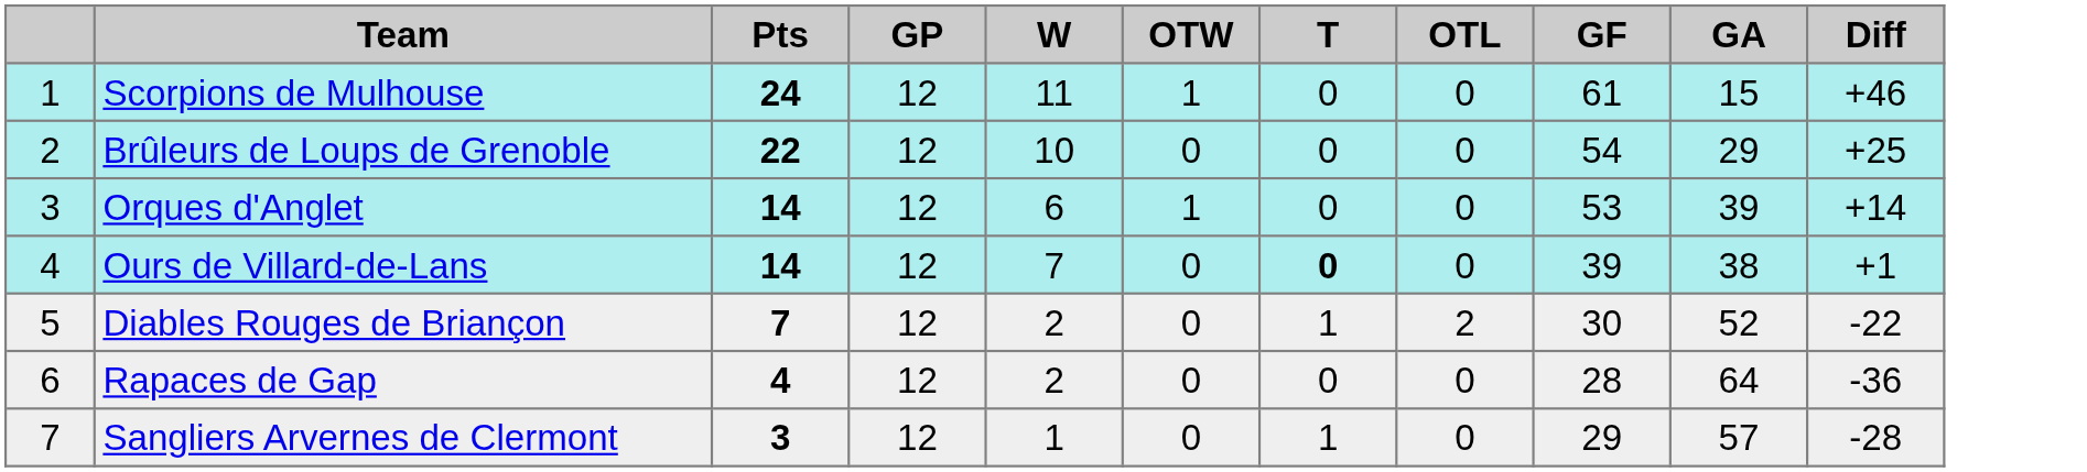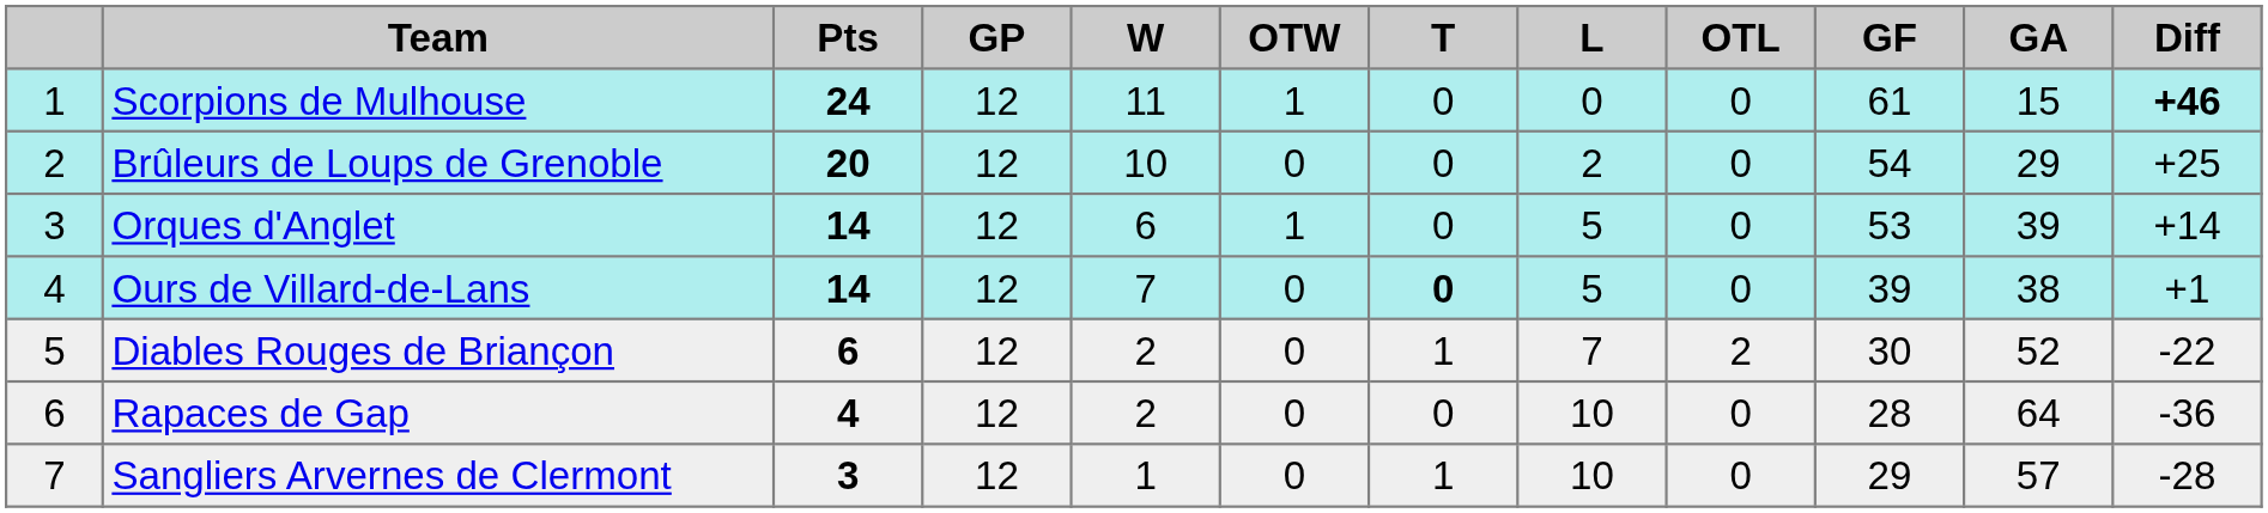+ column: L | 0 | 2 | 5 | 5 | 7 | 10 | 10
Scorpions de Mulhouse | Diff: normal -> bold
Brûleurs de Loups de Grenoble | Pts: 22 -> 20
Diables Rouges de Briançon | Pts: 7 -> 6
